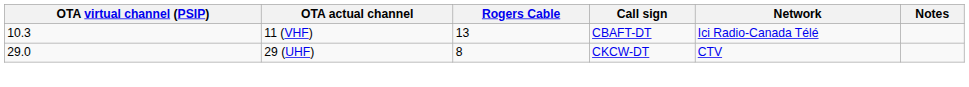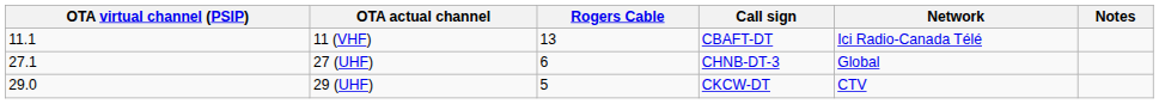11 (VHF) | OTA virtual channel (PSIP): 10.3 -> 11.1
+ row: 27.1 | 27 (UHF) | 6 | CHNB-DT-3 | Global
29 (UHF) | Rogers Cable: 8 -> 5
